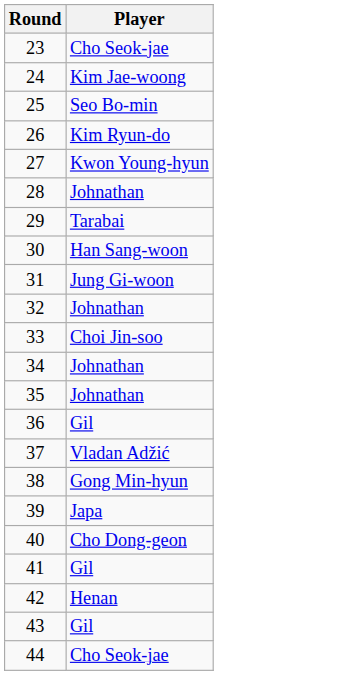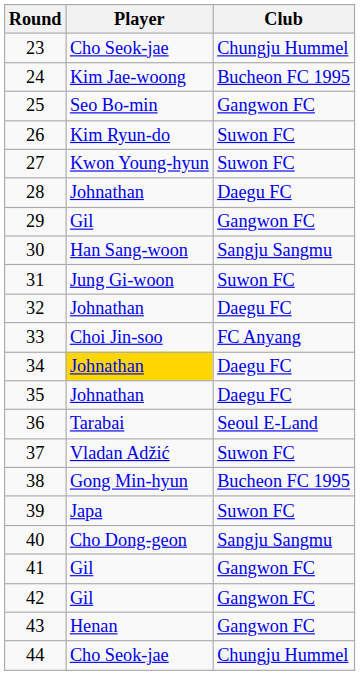+ column: Club | Chungju Hummel | Bucheon FC 1995 | Gangwon FC | Suwon FC | Suwon FC | Daegu FC | Gangwon FC | Sangju Sangmu | Suwon FC | Daegu FC | FC Anyang | Daegu FC | Daegu FC | Seoul E-Land | Suwon FC | Bucheon FC 1995 | Suwon FC | Sangju Sangmu | Gangwon FC | Gangwon FC | Gangwon FC | Chungju Hummel
29 | Player: Tarabai -> Gil
34 | Player: no background -> gold background
36 | Player: Gil -> Tarabai
42 | Player: Henan -> Gil
43 | Player: Gil -> Henan
